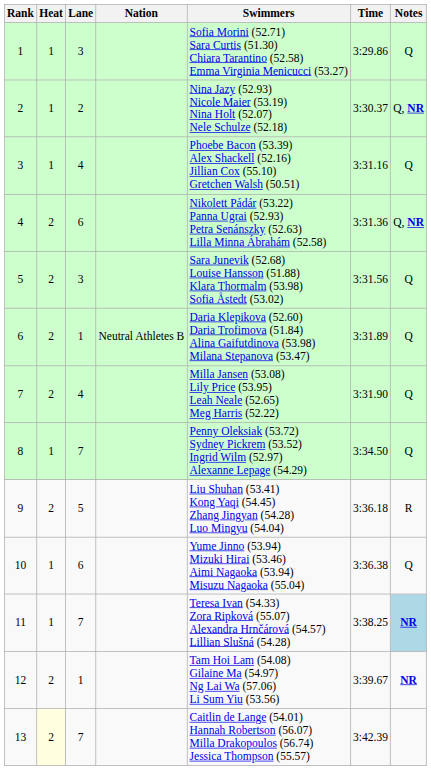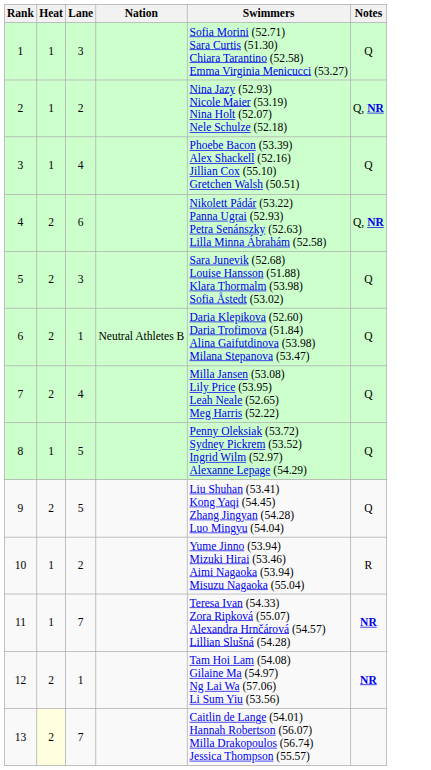- column: Time | 3:29.86 | 3:30.37 | 3:31.16 | 3:31.36 | 3:31.56 | 3:31.89 | 3:31.90 | 3:34.50 | 3:36.18 | 3:36.38 | 3:38.25 | 3:39.67 | 3:42.39
8 | Lane: 7 -> 5
9 | Notes: R -> Q
10 | Lane: 6 -> 2
10 | Notes: Q -> R
11 | Notes: lightblue background -> no background
